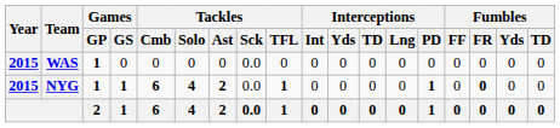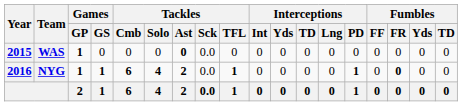WAS | Tackles / Ast: normal -> bold
NYG | Year: 2015 -> 2016
